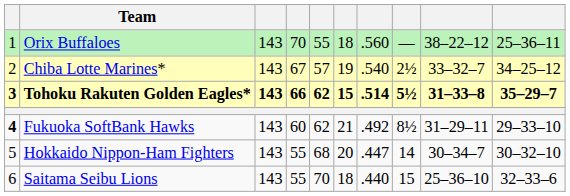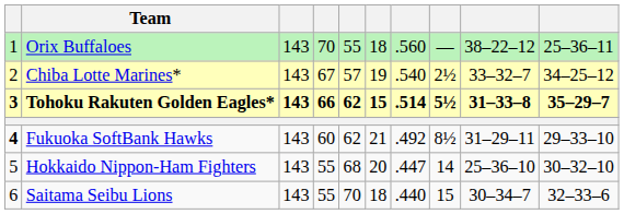Hokkaido Nippon-Ham Fighters | column 9: 30–34–7 -> 25–36–10
Saitama Seibu Lions | column 9: 25–36–10 -> 30–34–7
